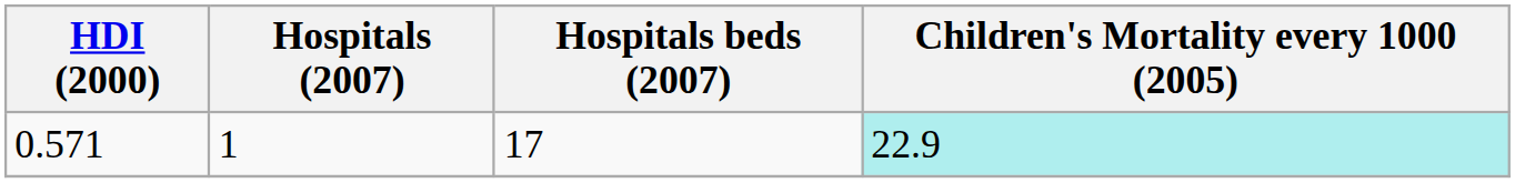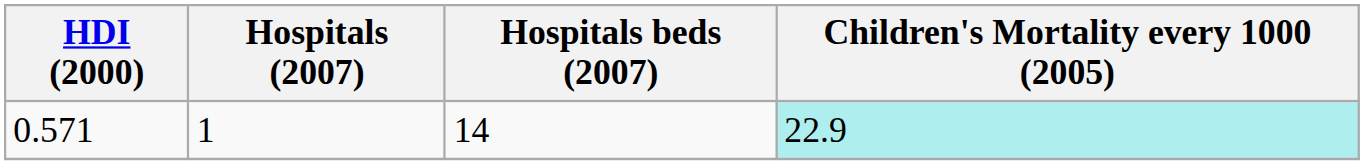0.571 | Hospitals beds (2007): 17 -> 14
